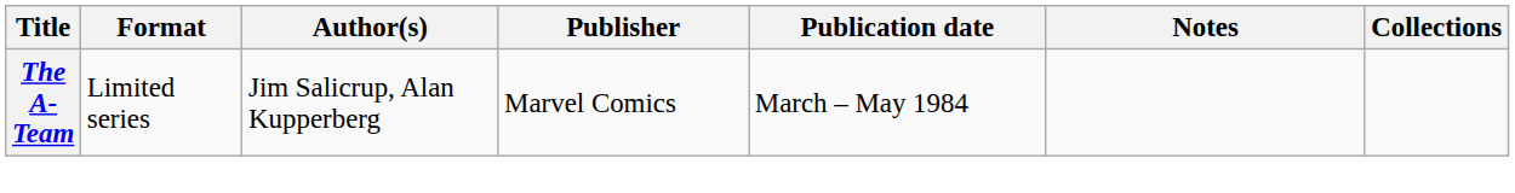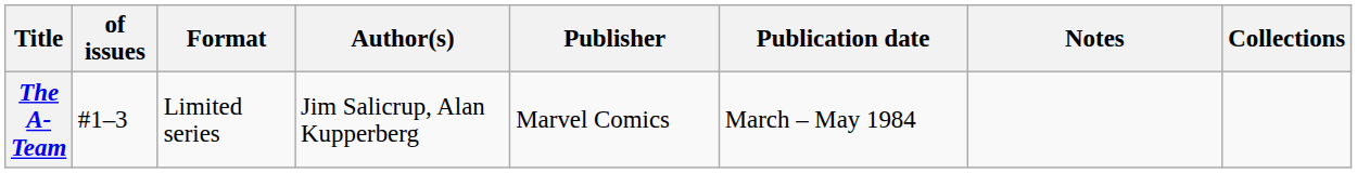+ column: of issues | #1–3
